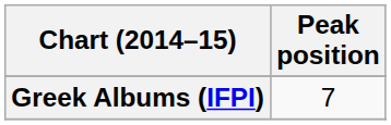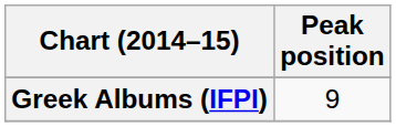Greek Albums (IFPI) | Peak position: 7 -> 9
